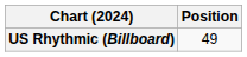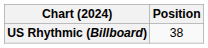US Rhythmic (Billboard) | Position: 49 -> 38
